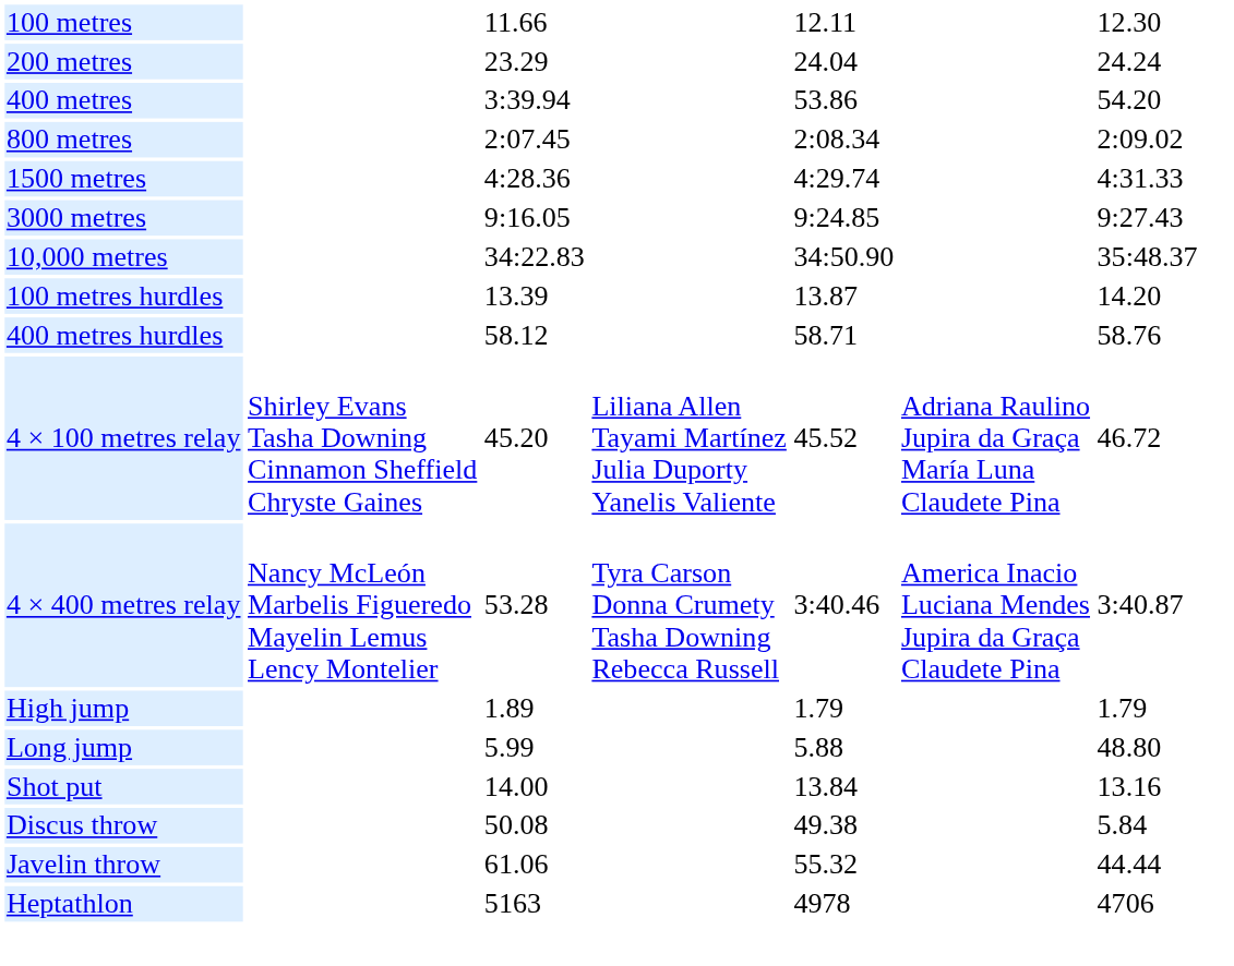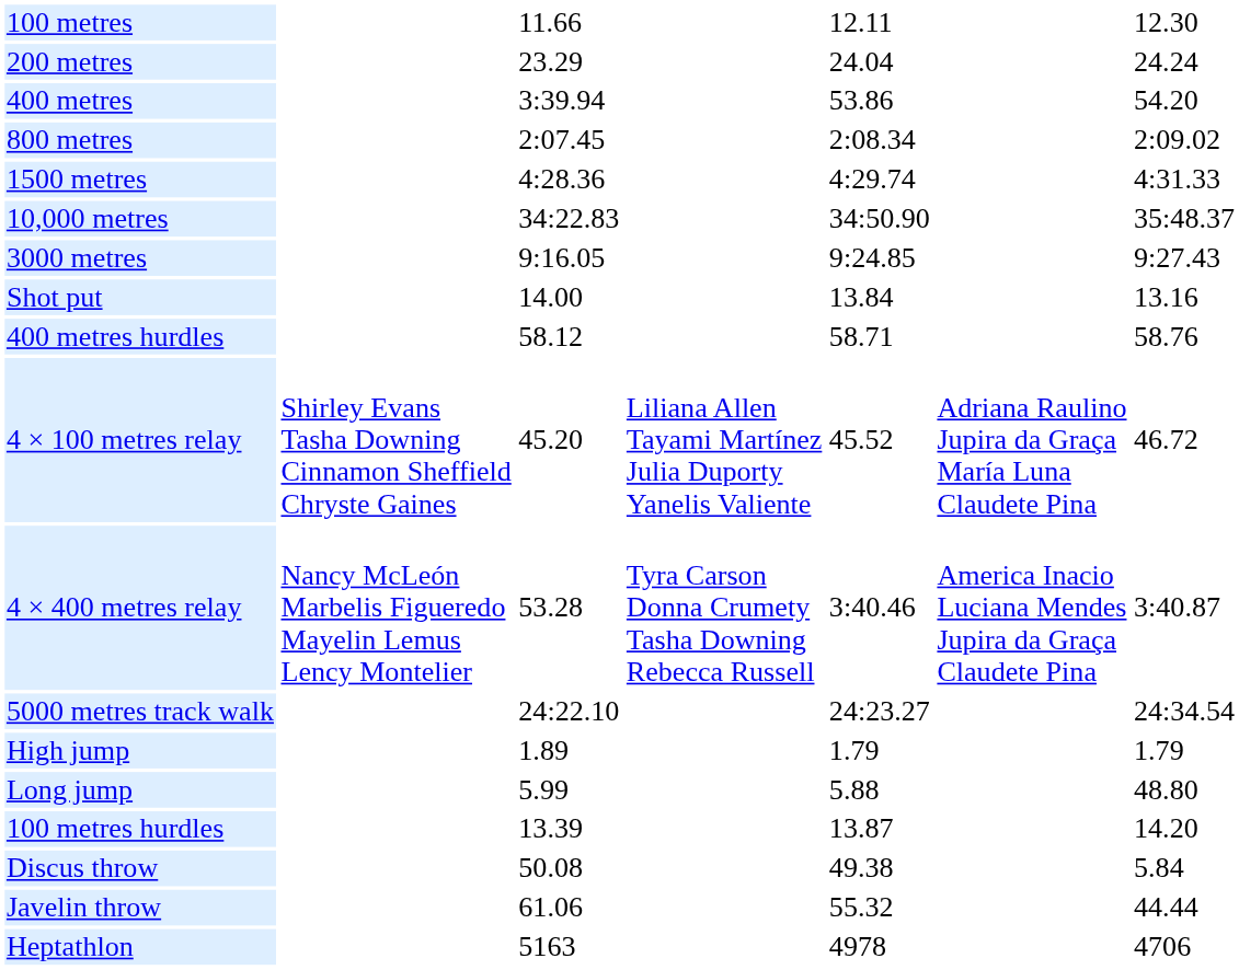rows swapped: 3000 metres <-> 10,000 metres
rows swapped: 100 metres hurdles <-> Shot put
+ row: 5000 metres track walk | 24:22.10 | 24:23.27 | 24:34.54
